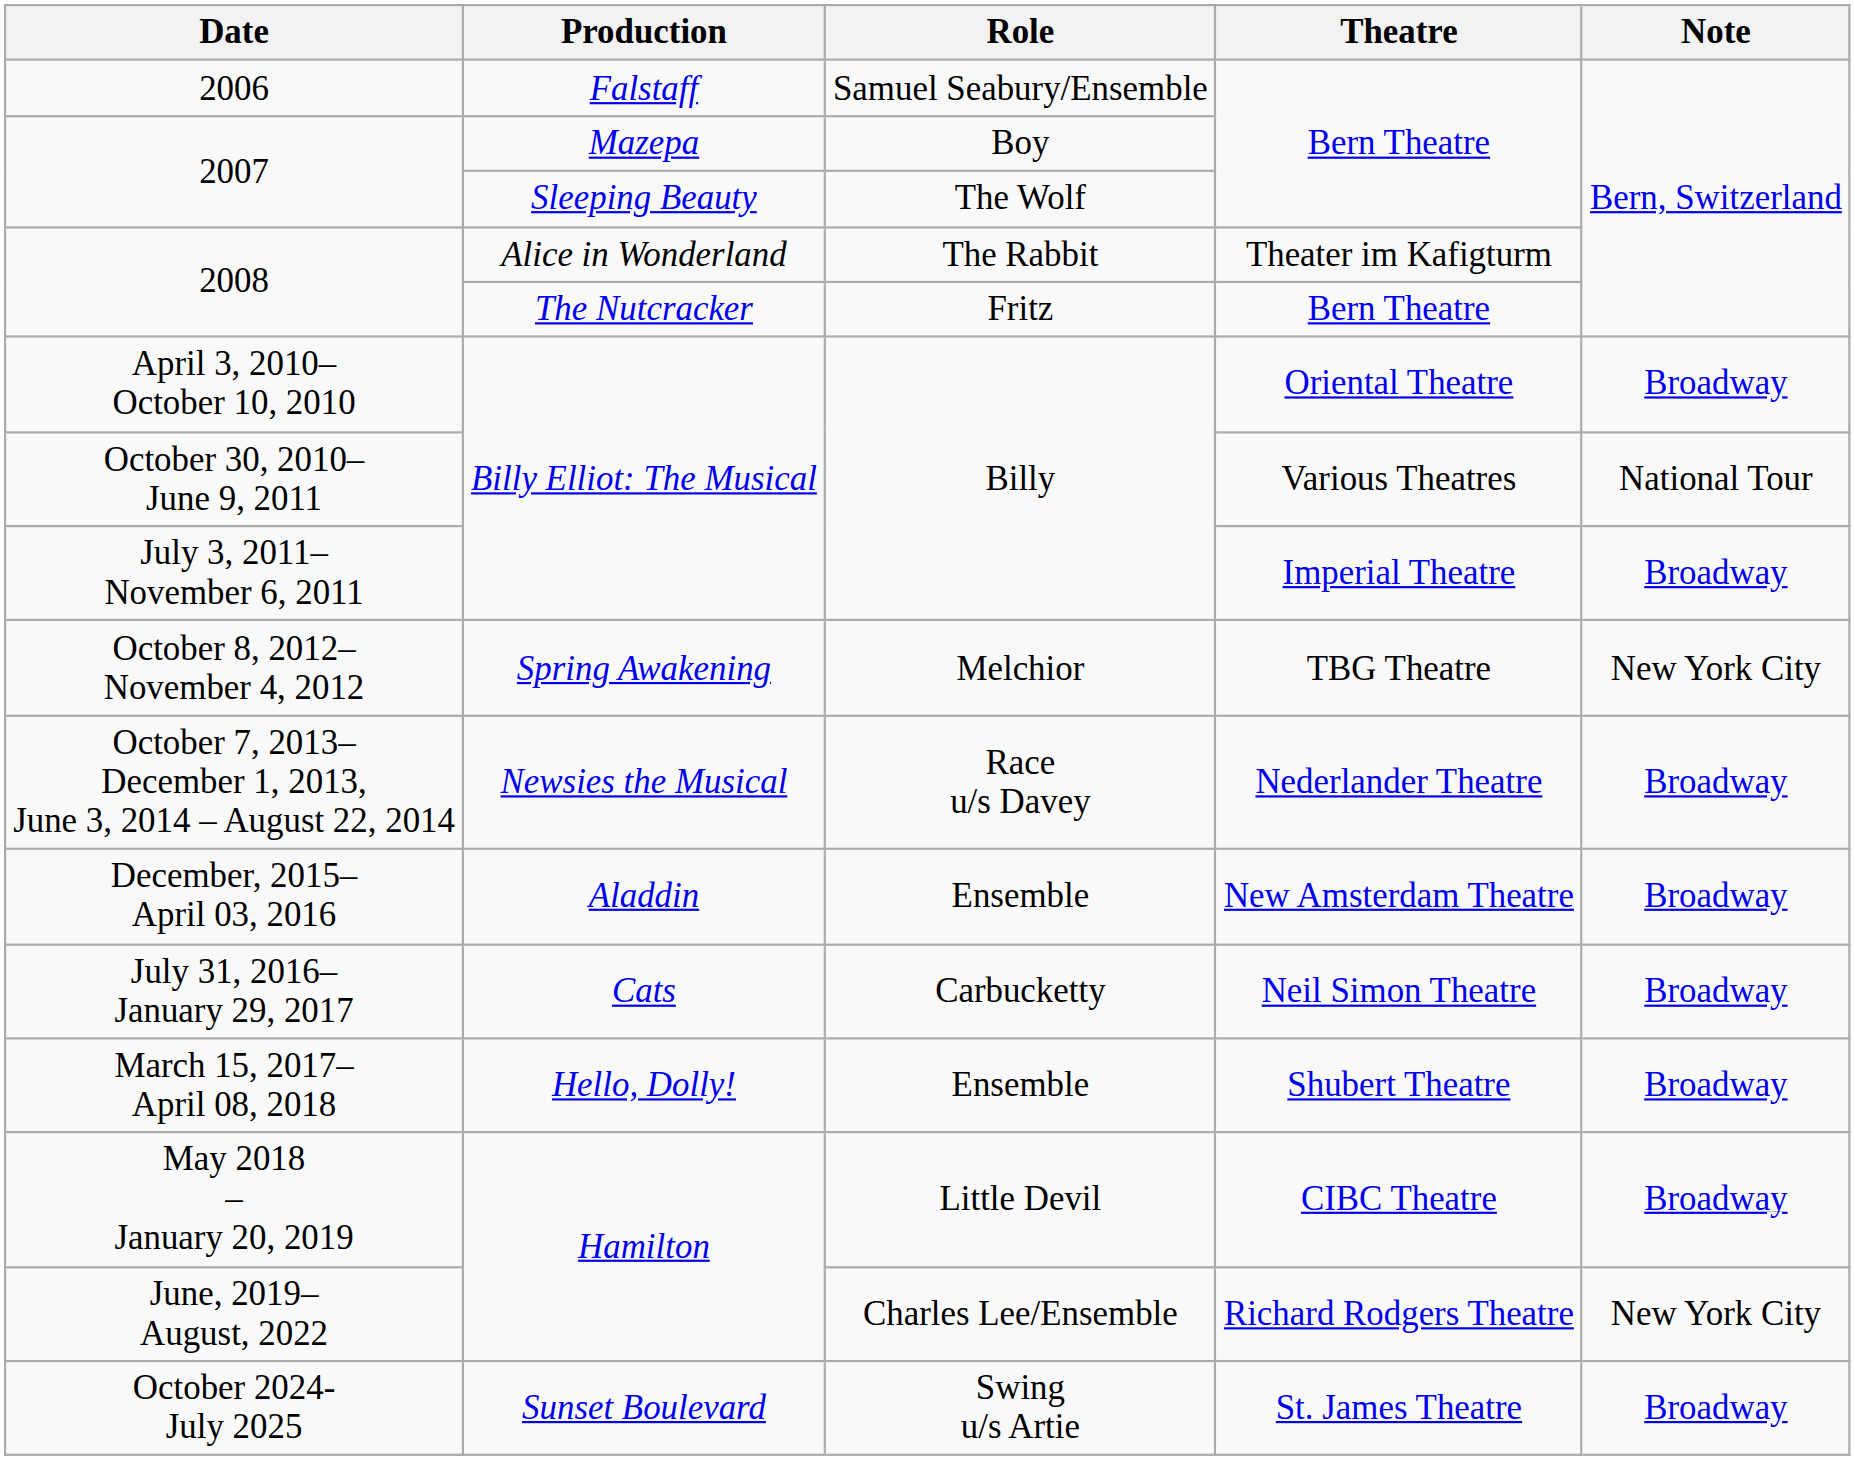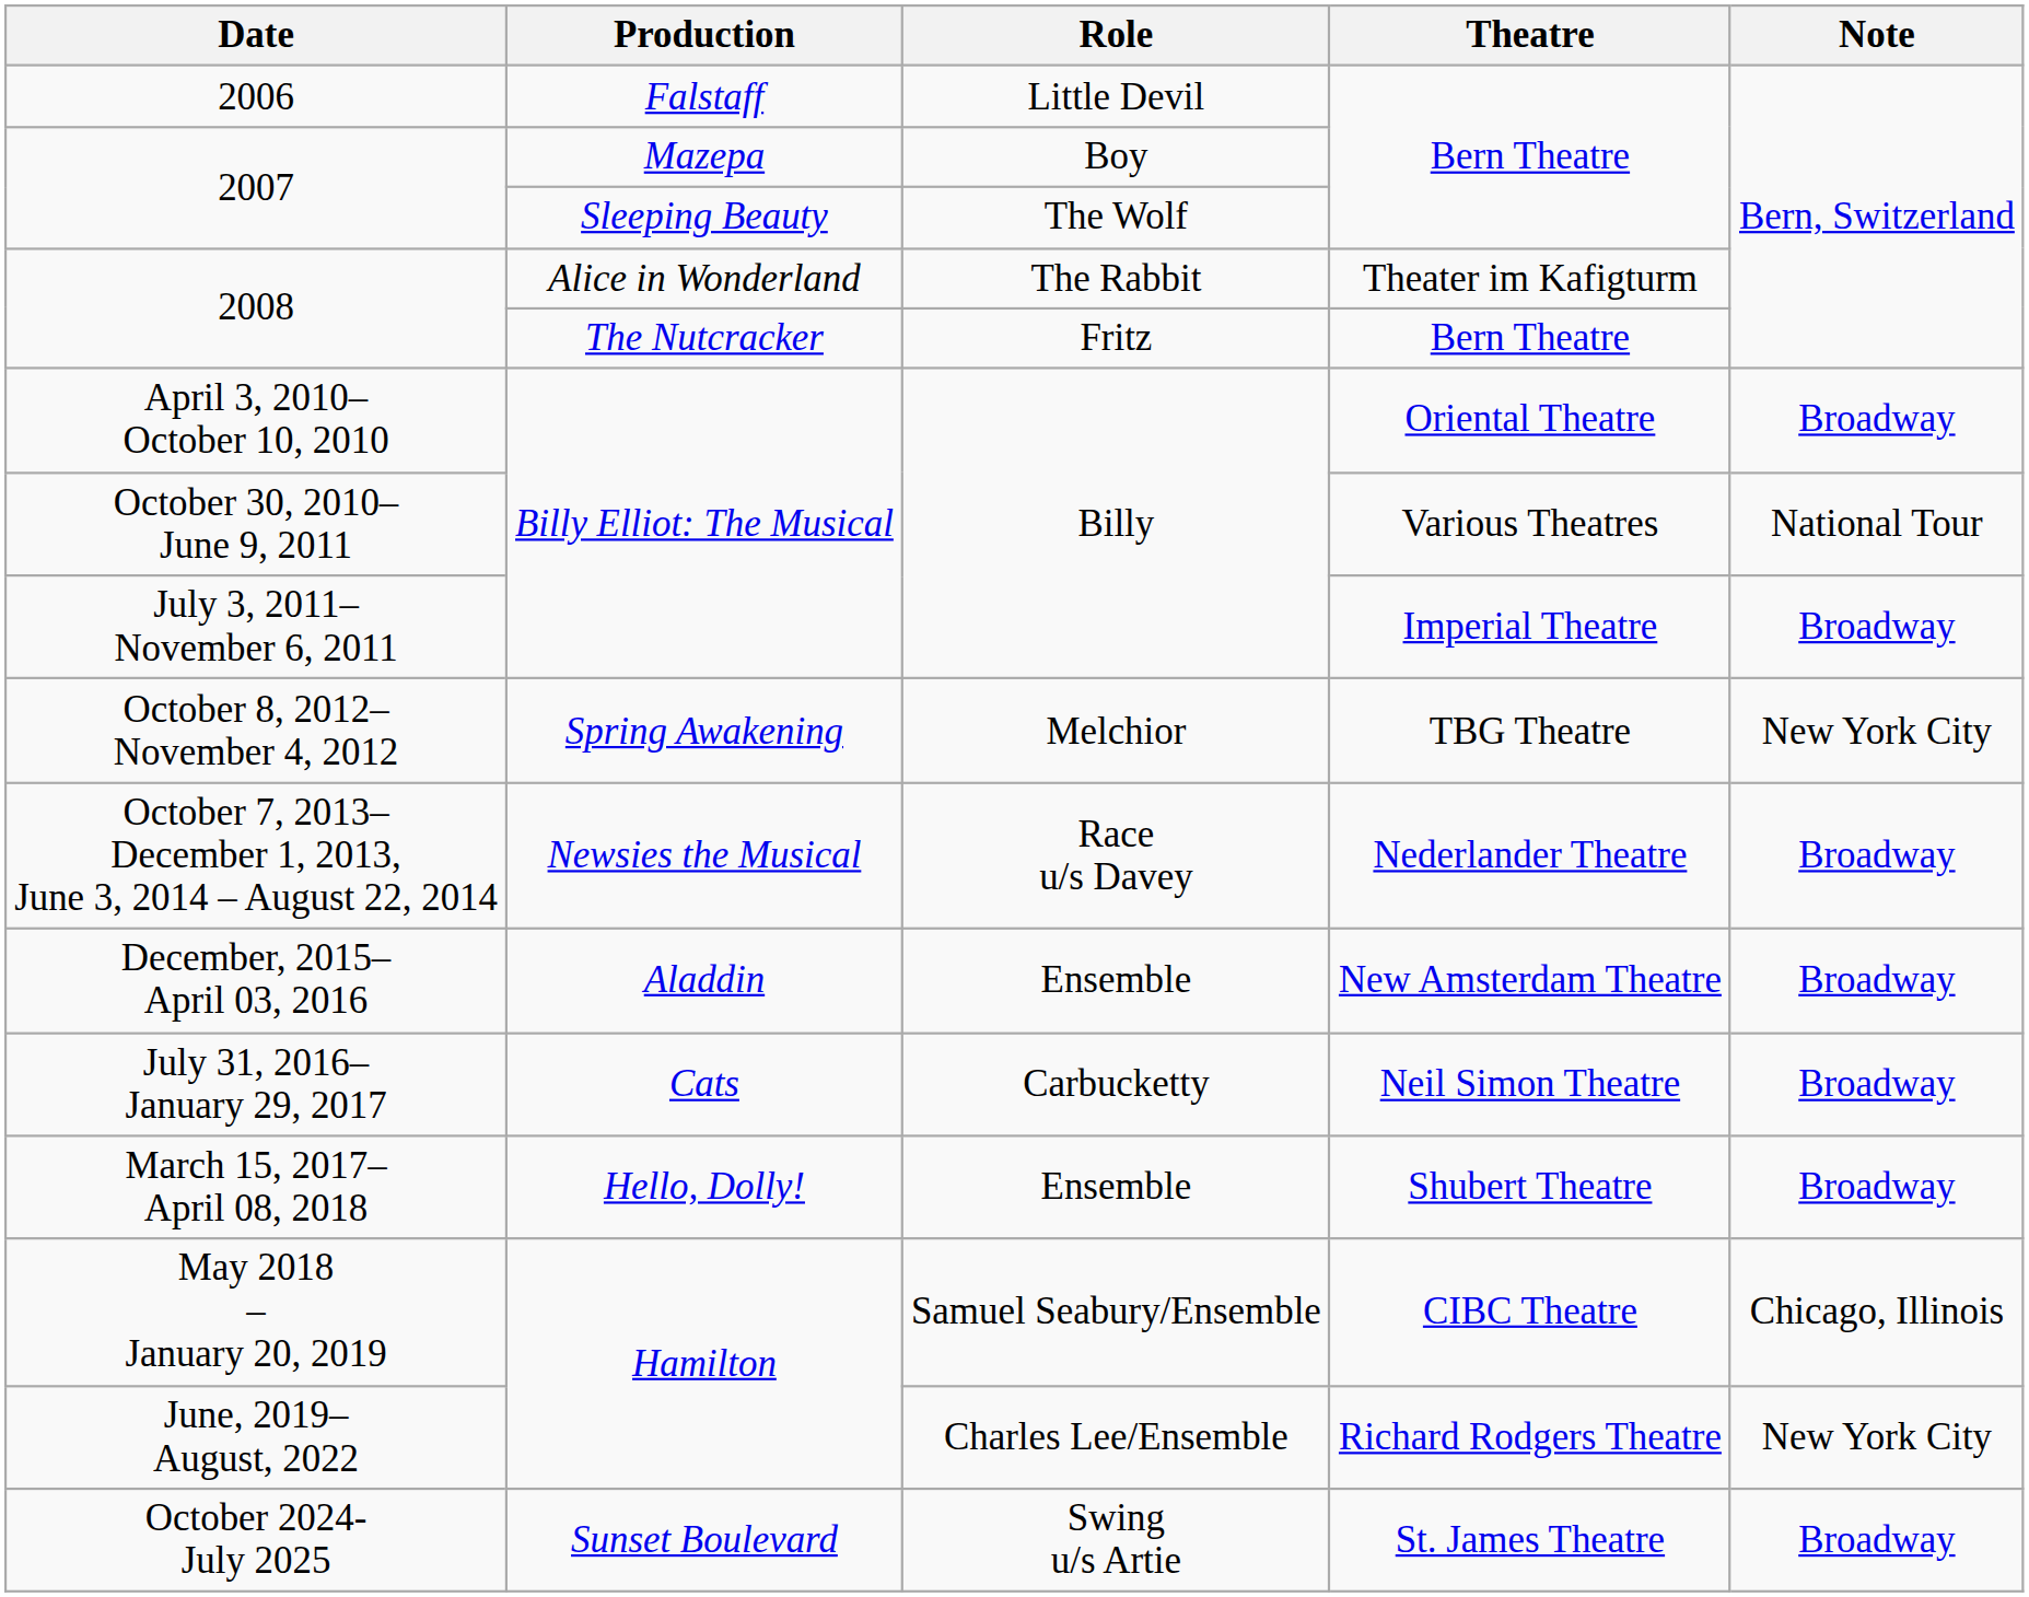2006 | Role: Samuel Seabury/Ensemble -> Little Devil
May 2018 – January 20, 2019 | Role: Little Devil -> Samuel Seabury/Ensemble
May 2018 – January 20, 2019 | Note: Broadway -> Chicago, Illinois
